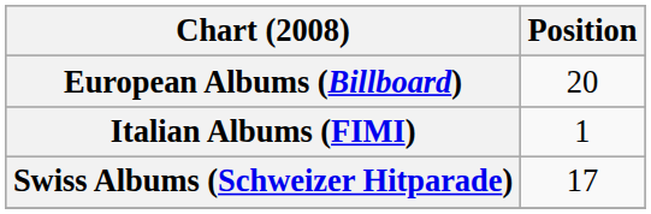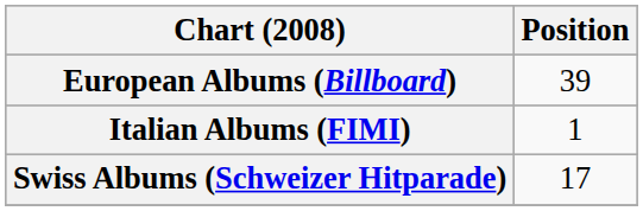European Albums (Billboard) | Position: 20 -> 39
